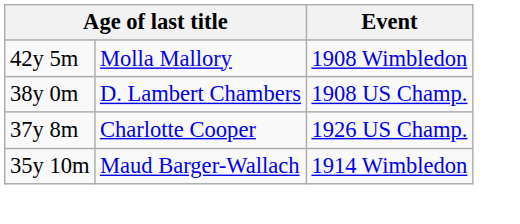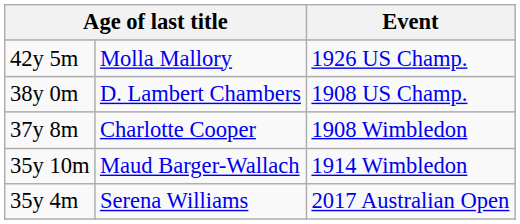42y 5m | Event: 1908 Wimbledon -> 1926 US Champ.
37y 8m | Event: 1926 US Champ. -> 1908 Wimbledon
+ row: 35y 4m | Serena Williams | 2017 Australian Open
